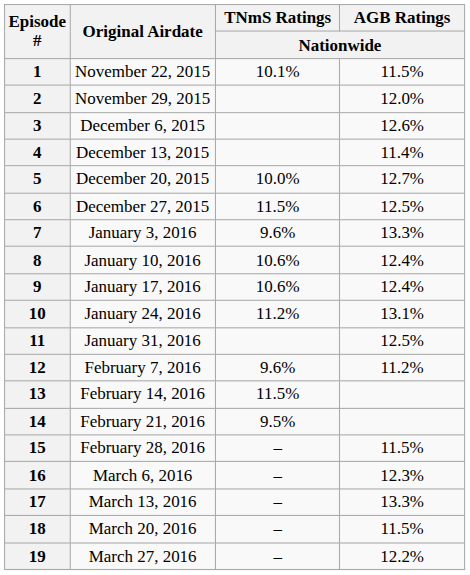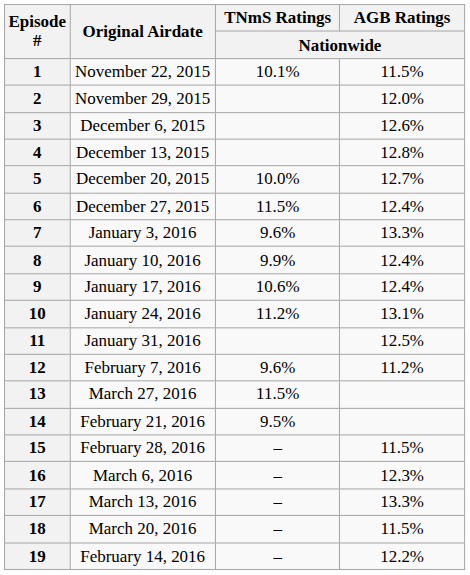4 | AGB Ratings / Nationwide: 11.4% -> 12.8%
6 | AGB Ratings / Nationwide: 12.5% -> 12.4%
8 | TNmS Ratings / Nationwide: 10.6% -> 9.9%
13 | Original Airdate: February 14, 2016 -> March 27, 2016
19 | Original Airdate: March 27, 2016 -> February 14, 2016
